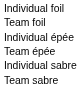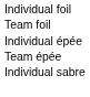- row: Team sabre
